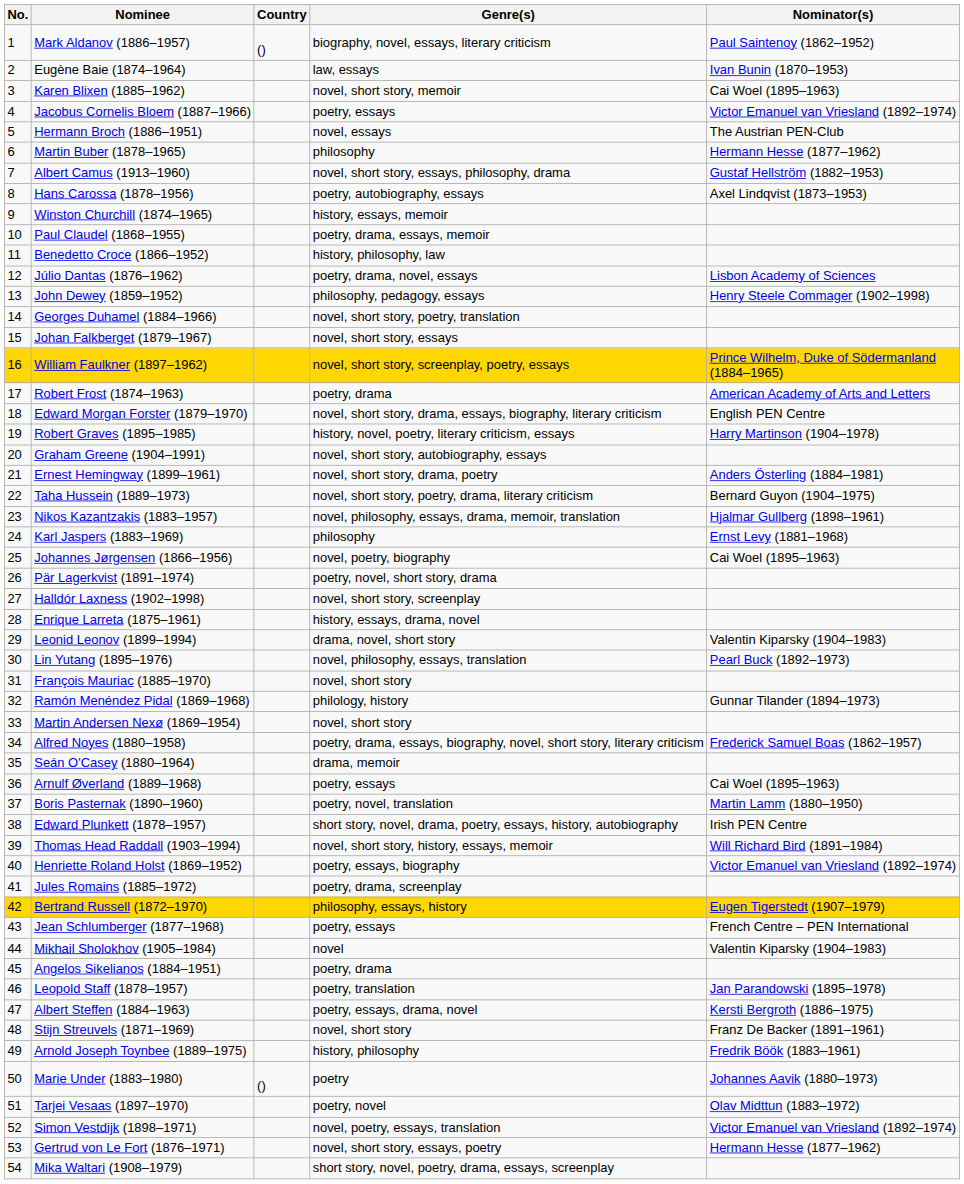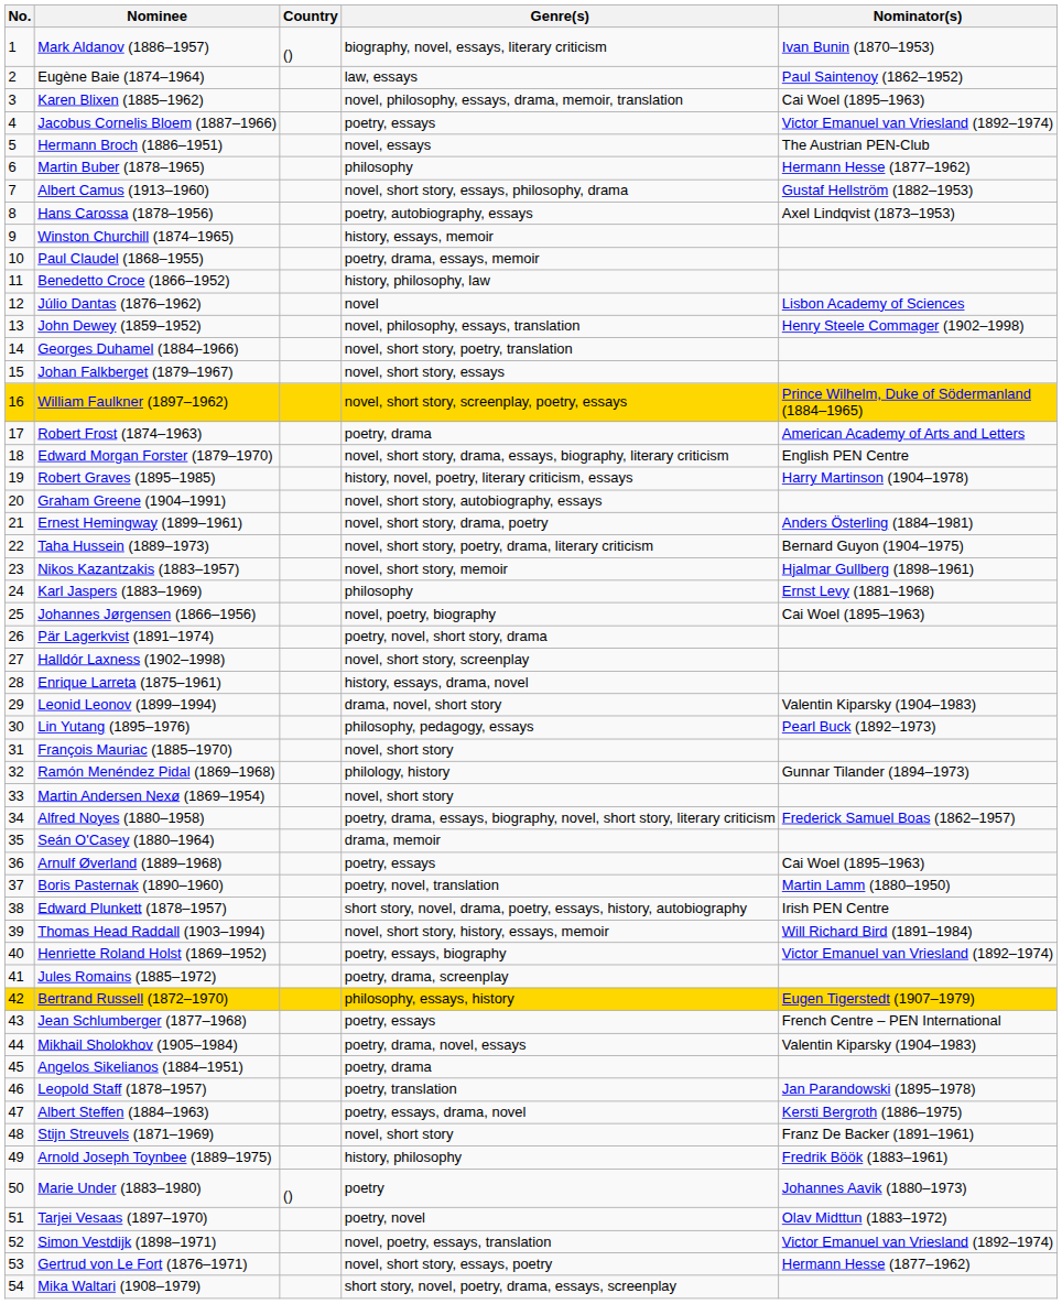Mark Aldanov (1886–1957) | Nominator(s): Paul Saintenoy (1862–1952) -> Ivan Bunin (1870–1953)
Eugène Baie (1874–1964) | Nominator(s): Ivan Bunin (1870–1953) -> Paul Saintenoy (1862–1952)
Karen Blixen (1885–1962) | Genre(s): novel, short story, memoir -> novel, philosophy, essays, drama, memoir, translation
Júlio Dantas (1876–1962) | Genre(s): poetry, drama, novel, essays -> novel
John Dewey (1859–1952) | Genre(s): philosophy, pedagogy, essays -> novel, philosophy, essays, translation
Nikos Kazantzakis (1883–1957) | Genre(s): novel, philosophy, essays, drama, memoir, translation -> novel, short story, memoir
Lin Yutang (1895–1976) | Genre(s): novel, philosophy, essays, translation -> philosophy, pedagogy, essays
Mikhail Sholokhov (1905–1984) | Genre(s): novel -> poetry, drama, novel, essays
